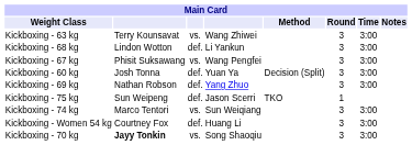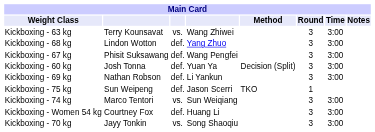Kickboxing - 68 kg | column 4: Li Yankun -> Yang Zhuo
Kickboxing - 67 kg | column 3: vs. -> def.
Kickboxing - 69 kg | column 4: Yang Zhuo -> Li Yankun
Kickboxing - 70 kg | column 2: bold -> normal
